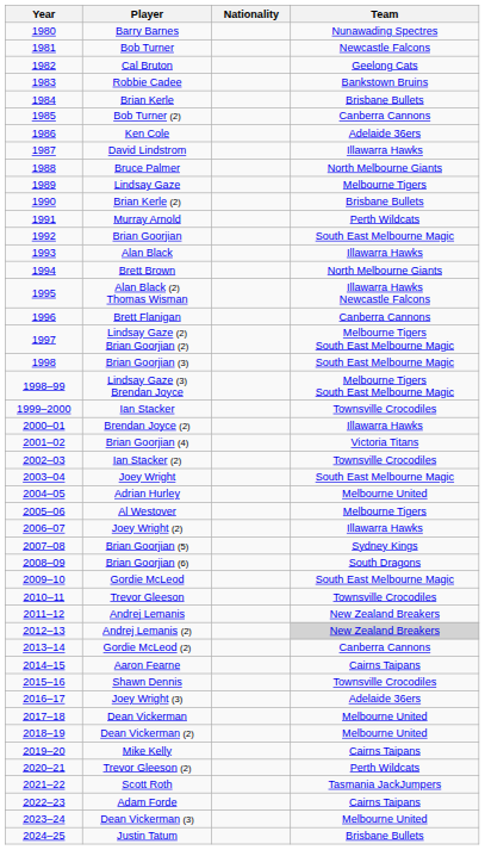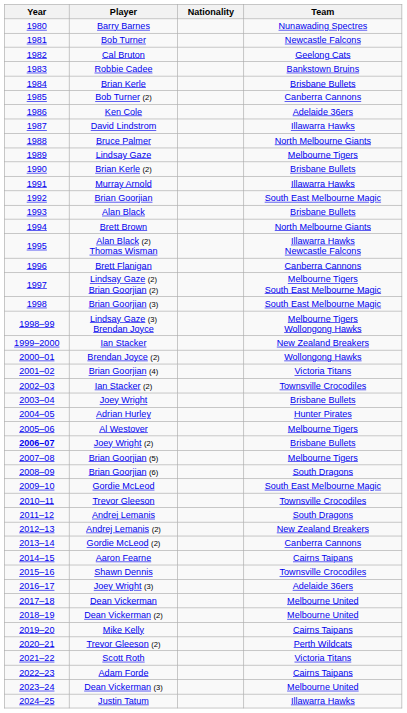Murray Arnold | Team: Perth Wildcats -> Illawarra Hawks
Alan Black | Team: Illawarra Hawks -> Brisbane Bullets
Lindsay Gaze (3) Brendan Joyce | Team: Melbourne Tigers South East Melbourne Magic -> Melbourne Tigers Wollongong Hawks
Ian Stacker | Team: Townsville Crocodiles -> New Zealand Breakers
Brendan Joyce (2) | Team: Illawarra Hawks -> Wollongong Hawks
Joey Wright | Team: South East Melbourne Magic -> Brisbane Bullets
Adrian Hurley | Team: Melbourne United -> Hunter Pirates
Joey Wright (2) | Year: normal -> bold
Joey Wright (2) | Team: Illawarra Hawks -> Brisbane Bullets
Brian Goorjian (5) | Team: Sydney Kings -> Melbourne Tigers
Andrej Lemanis | Team: New Zealand Breakers -> South Dragons
Andrej Lemanis (2) | Team: lightgrey background -> no background
Scott Roth | Team: Tasmania JackJumpers -> Victoria Titans
Justin Tatum | Team: Brisbane Bullets -> Illawarra Hawks
